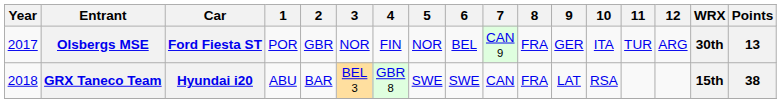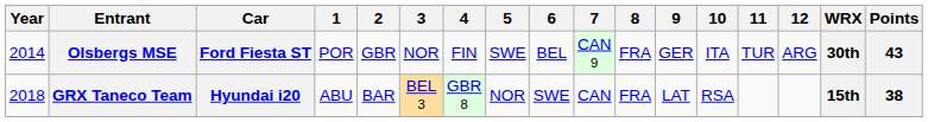Olsbergs MSE | Year: 2017 -> 2014
Olsbergs MSE | 5: NOR -> SWE
Olsbergs MSE | Points: 13 -> 43
GRX Taneco Team | 5: SWE -> NOR
